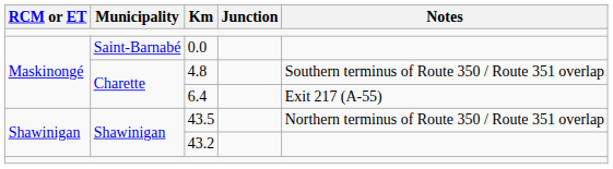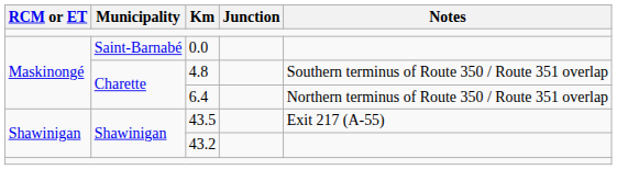6.4 | Notes: Exit 217 (A-55) -> Northern terminus of Route 350 / Route 351 overlap
43.5 | Notes: Northern terminus of Route 350 / Route 351 overlap -> Exit 217 (A-55)
